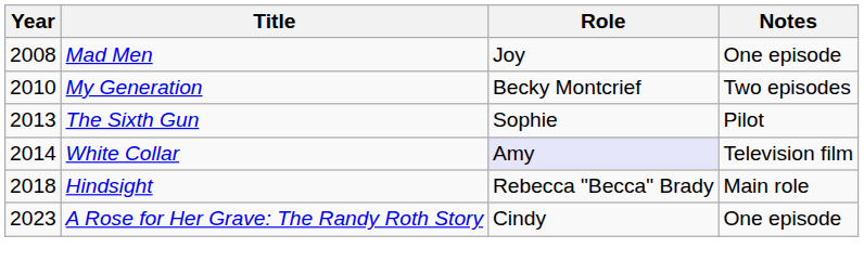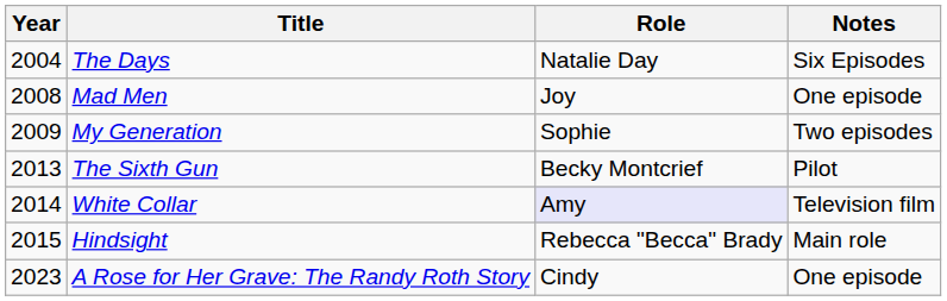+ row: 2004 | The Days | Natalie Day | Six Episodes
My Generation | Year: 2010 -> 2009
My Generation | Role: Becky Montcrief -> Sophie
The Sixth Gun | Role: Sophie -> Becky Montcrief
Hindsight | Year: 2018 -> 2015
